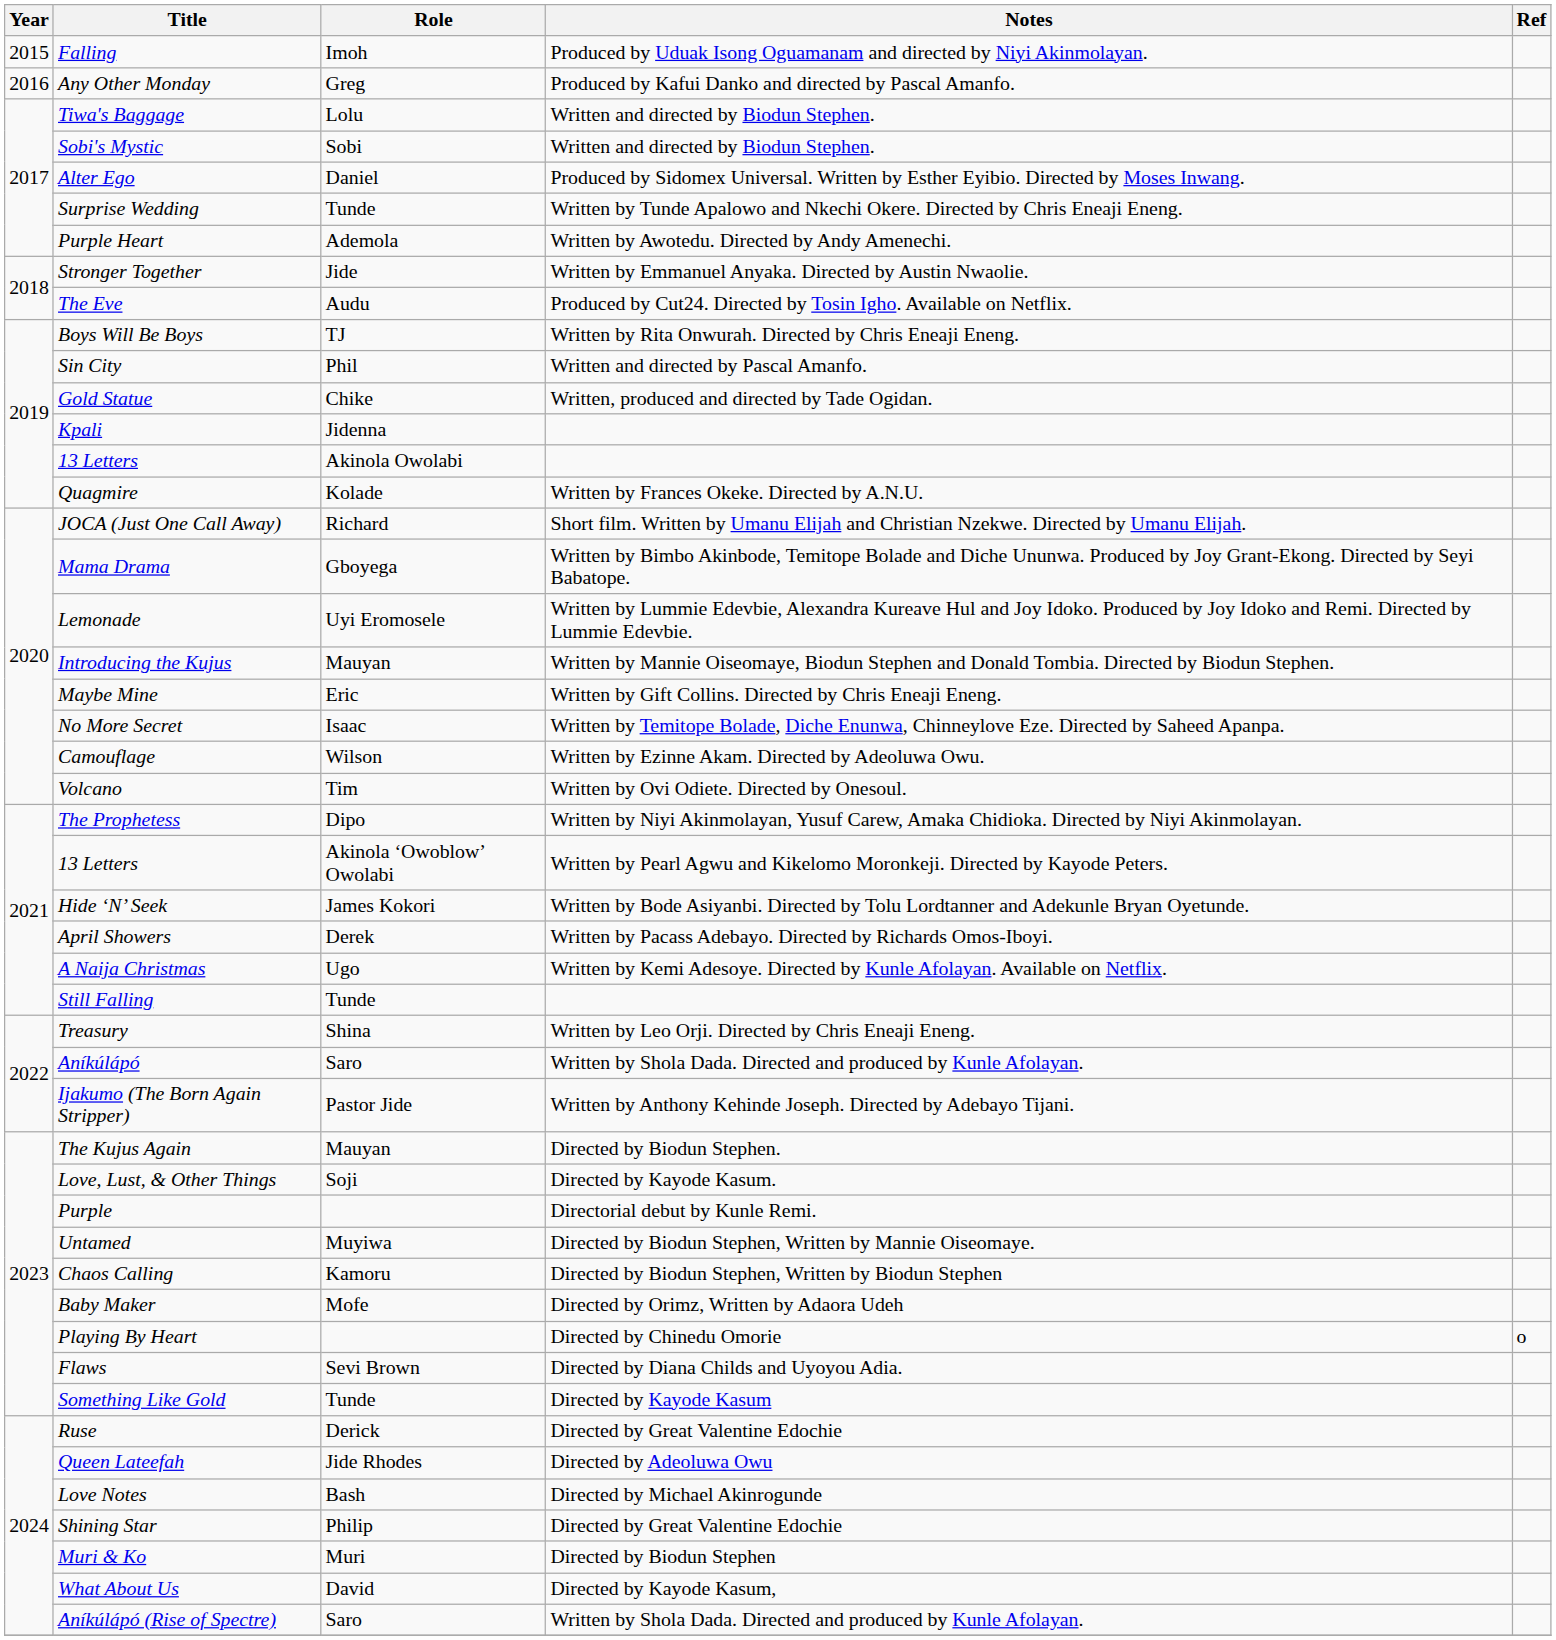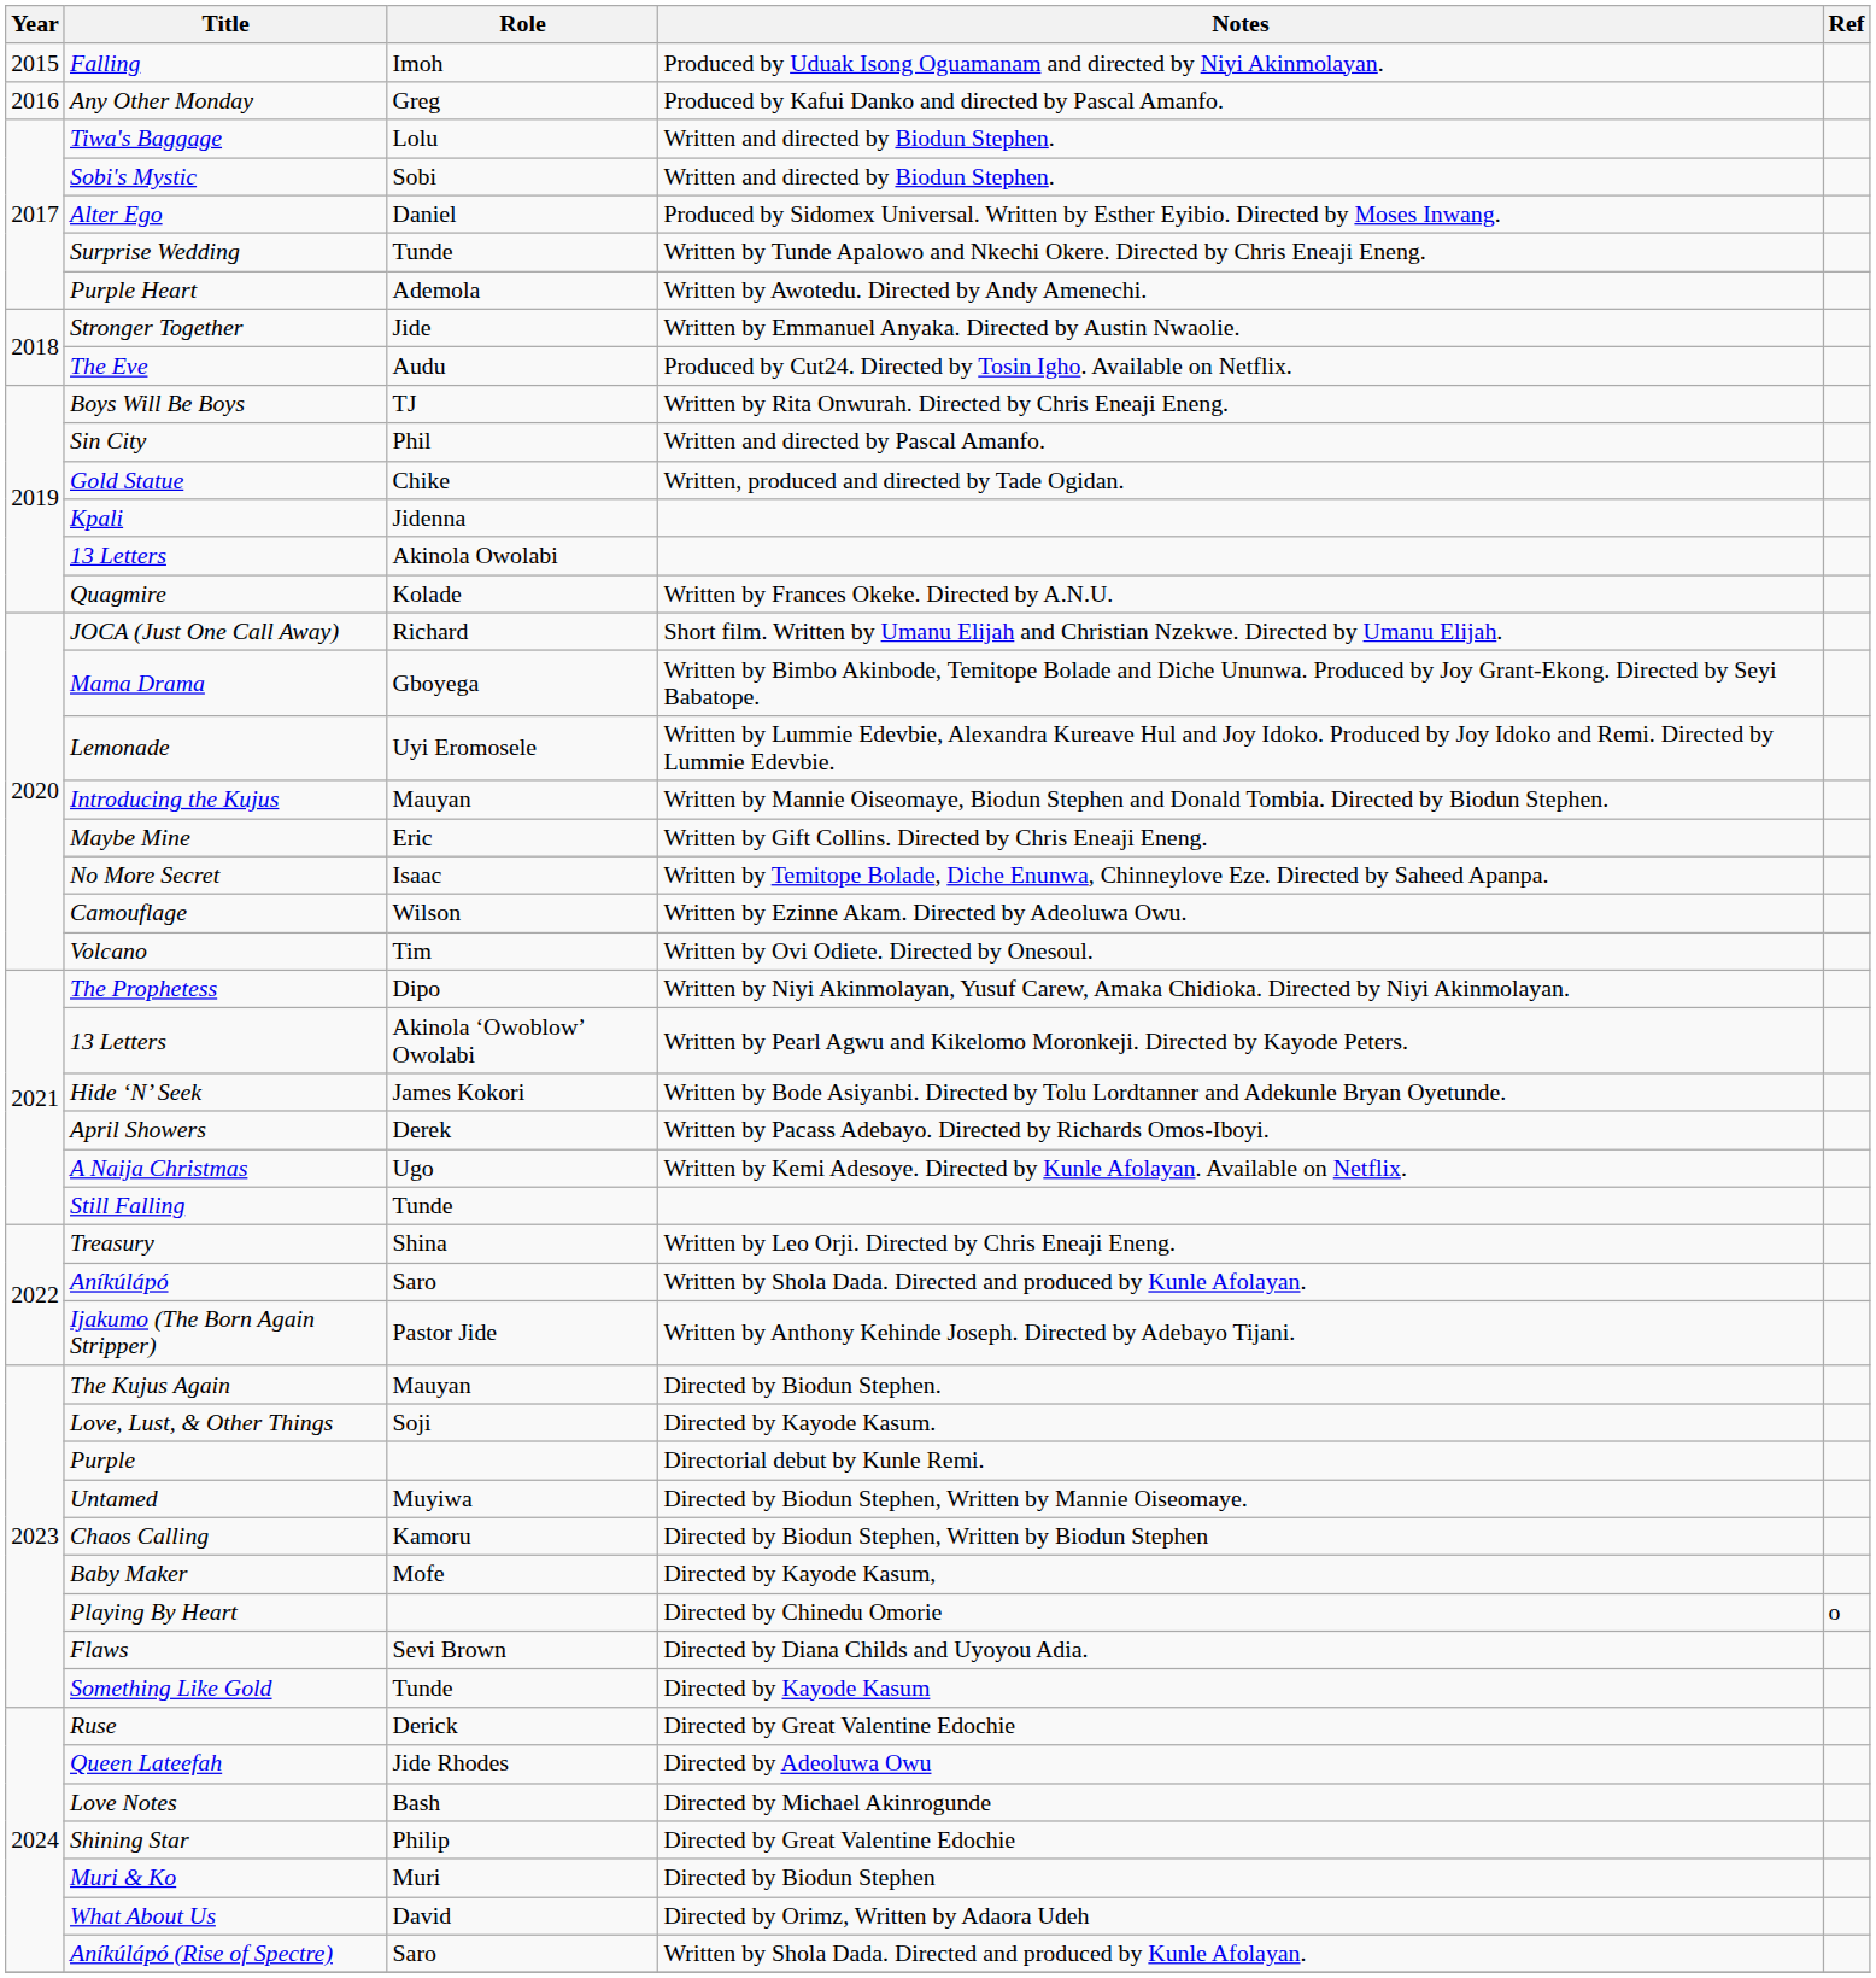Baby Maker | Notes: Directed by Orimz, Written by Adaora Udeh -> Directed by Kayode Kasum,
What About Us | Notes: Directed by Kayode Kasum, -> Directed by Orimz, Written by Adaora Udeh
